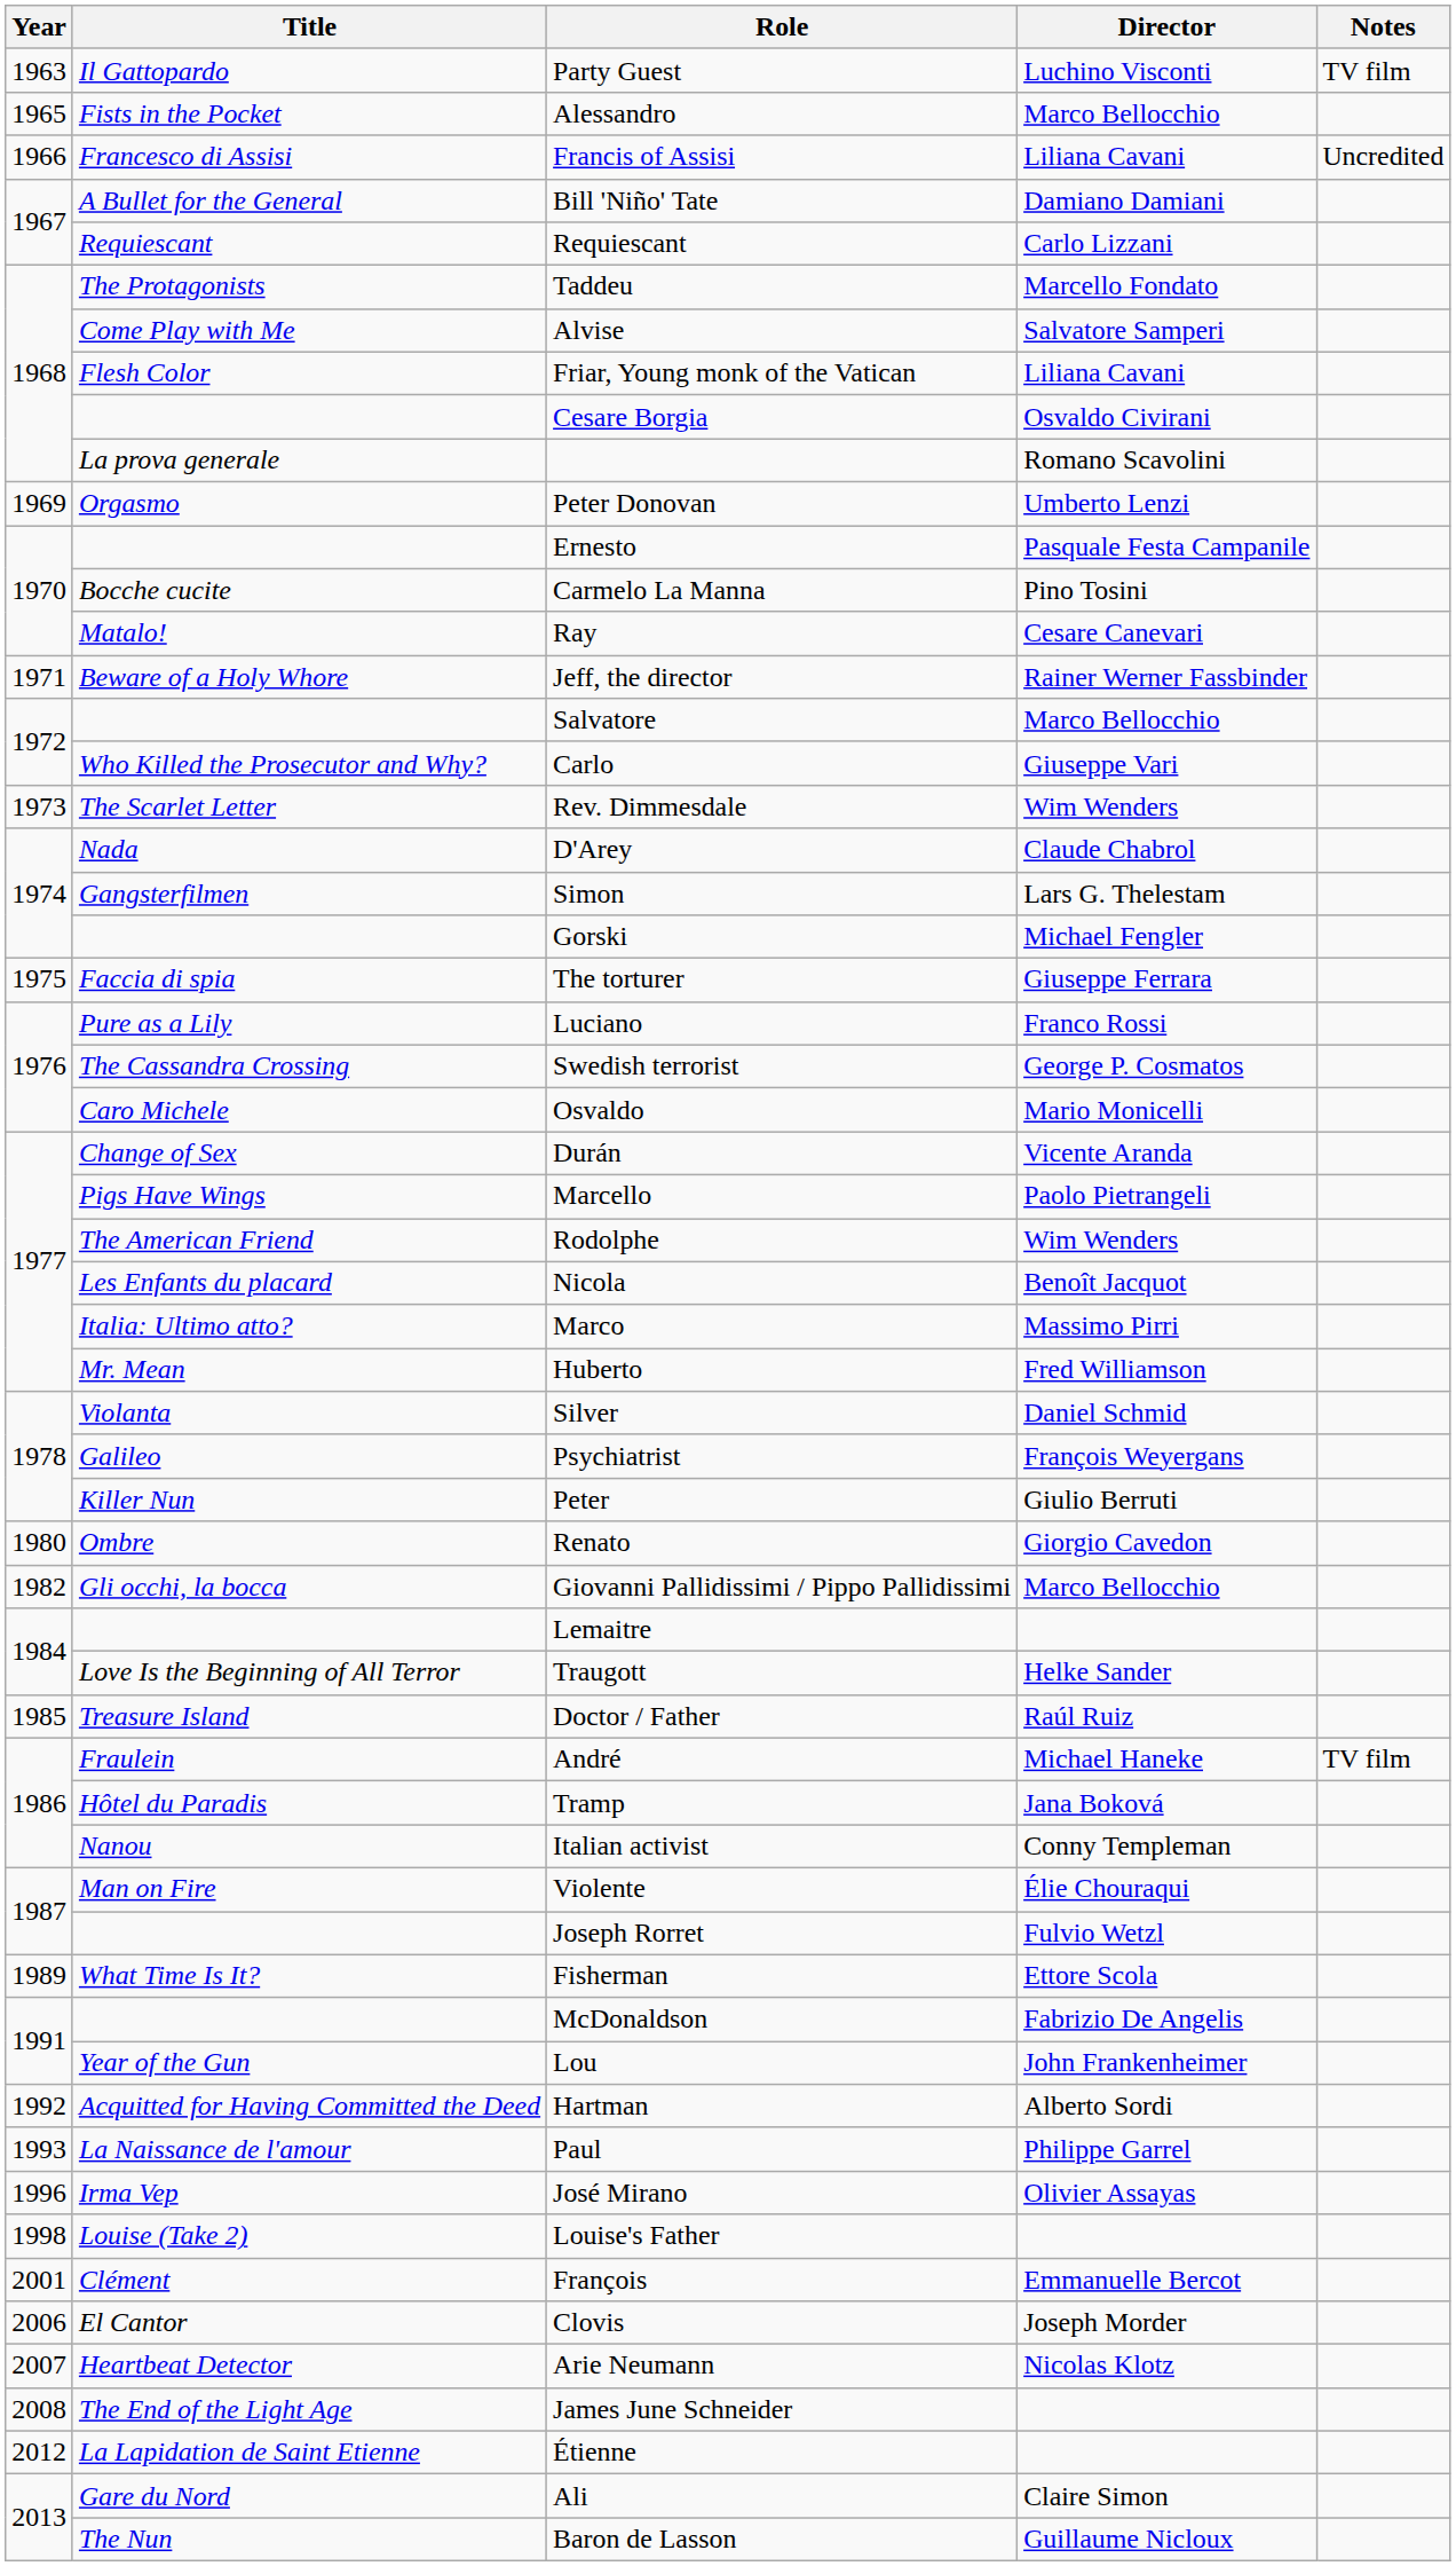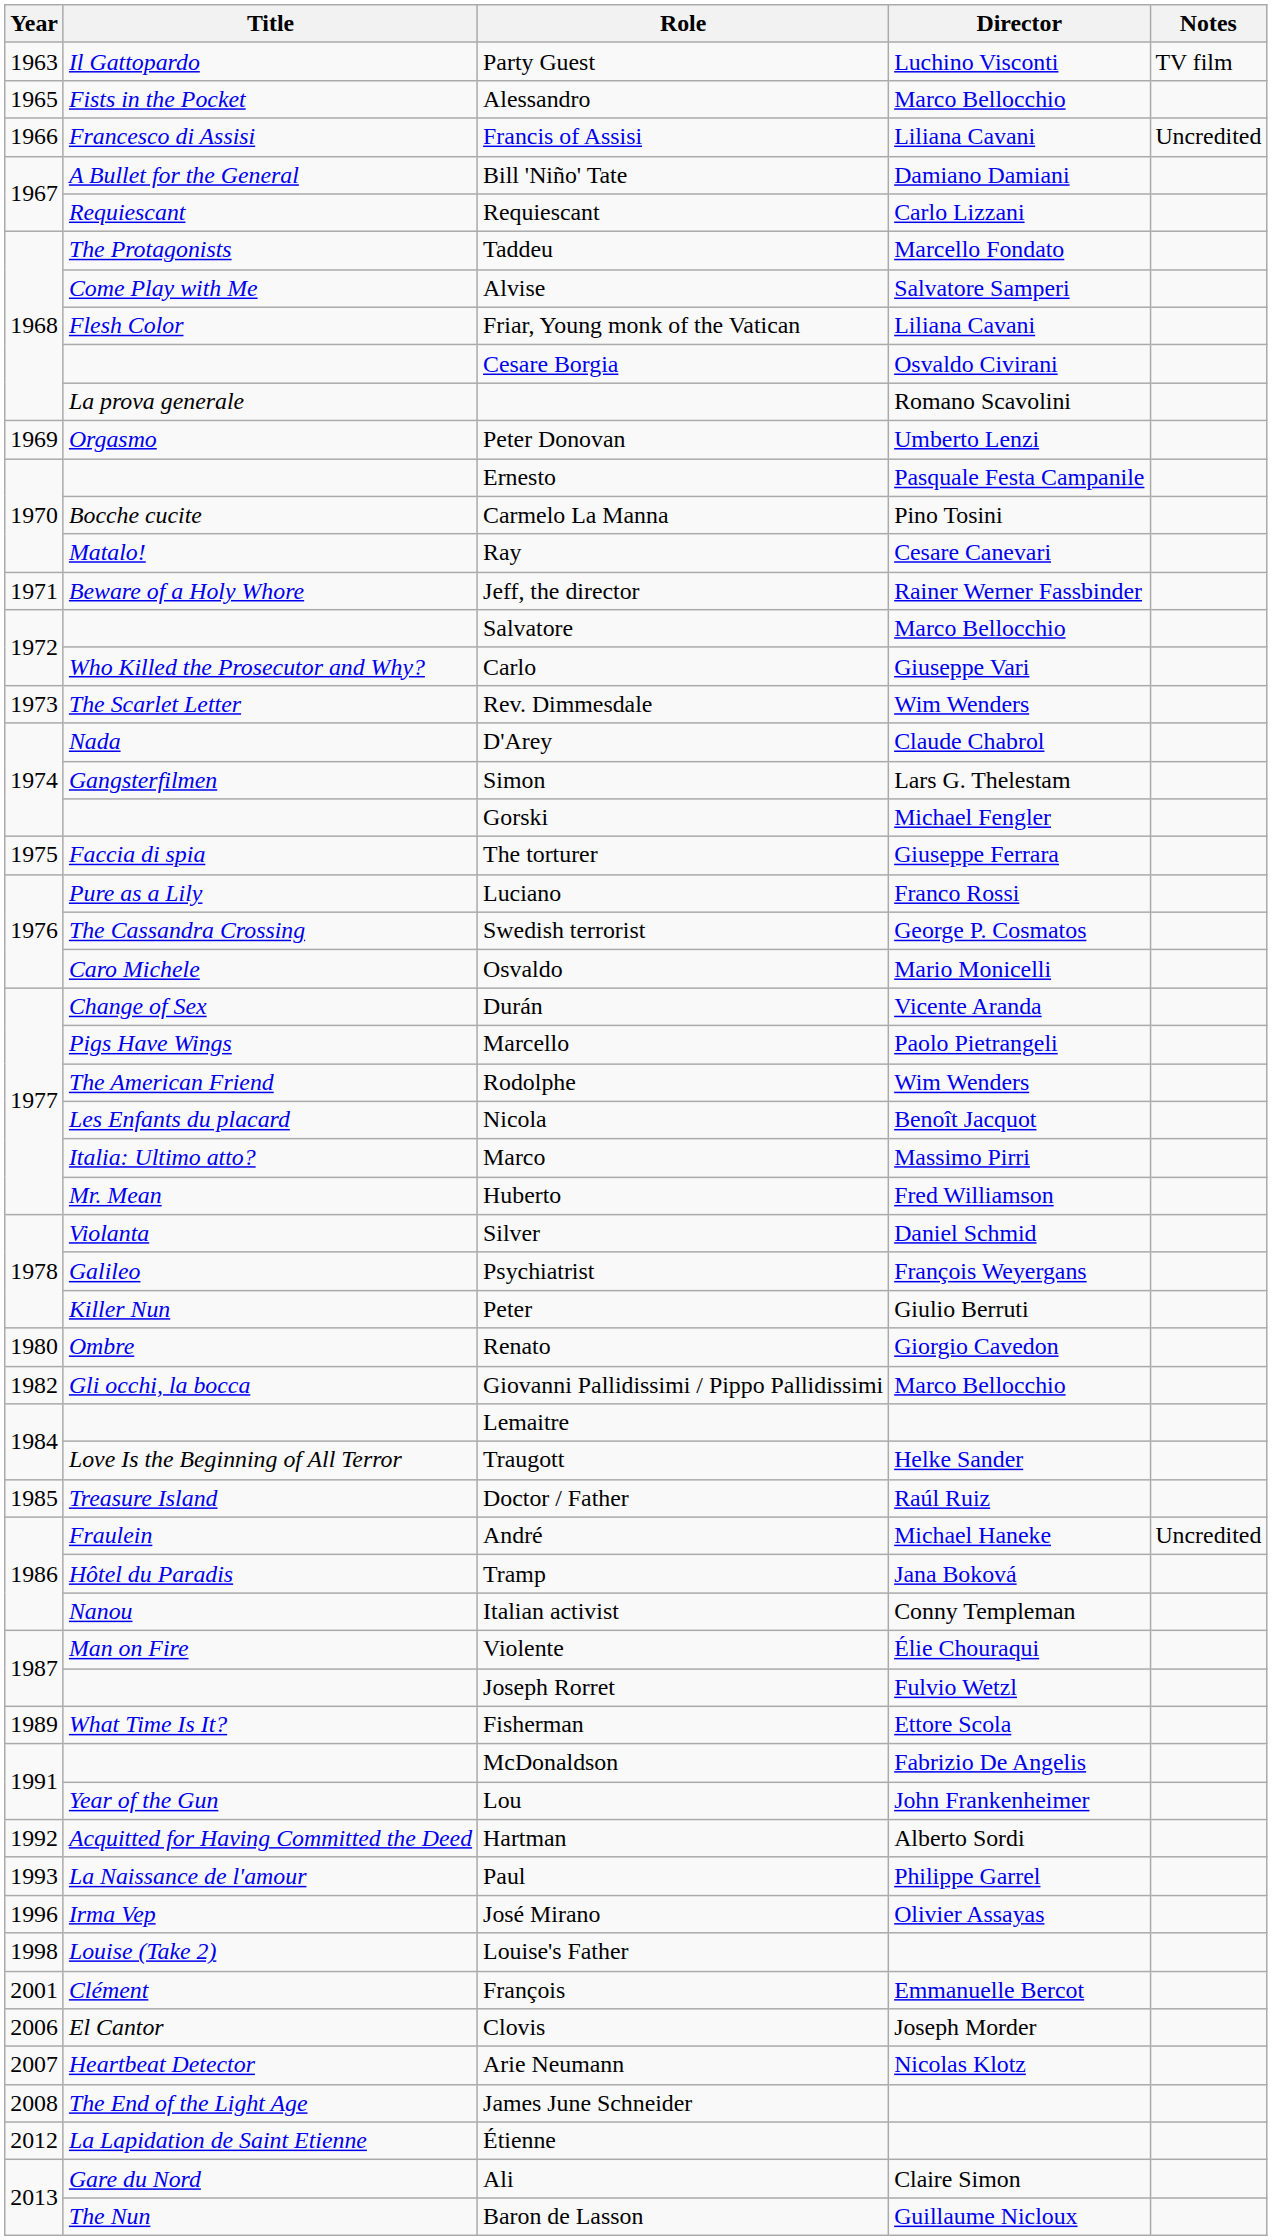André | Notes: TV film -> Uncredited
